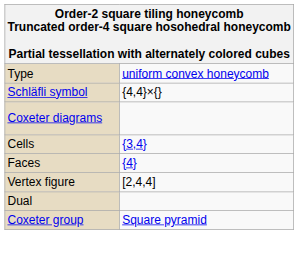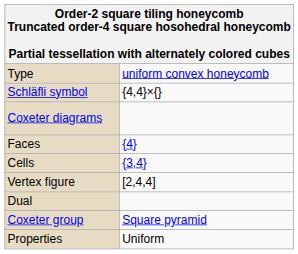rows swapped: Cells <-> Faces
+ row: Properties | Uniform
